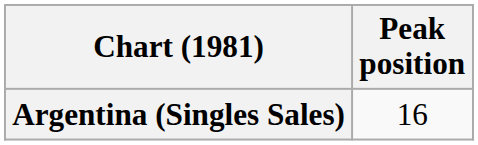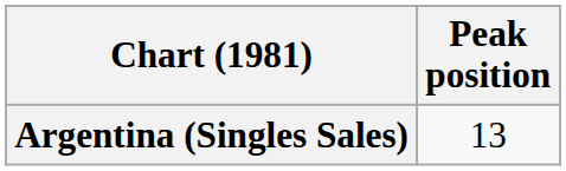Argentina (Singles Sales) | Peak position: 16 -> 13
